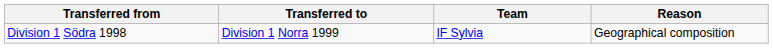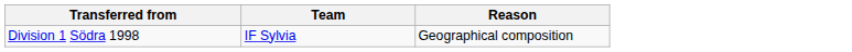- column: Transferred to | Division 1 Norra 1999
